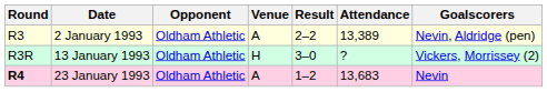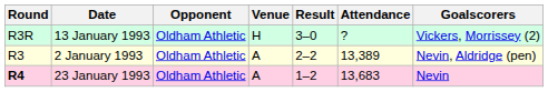rows swapped: 2 January 1993 <-> 13 January 1993
